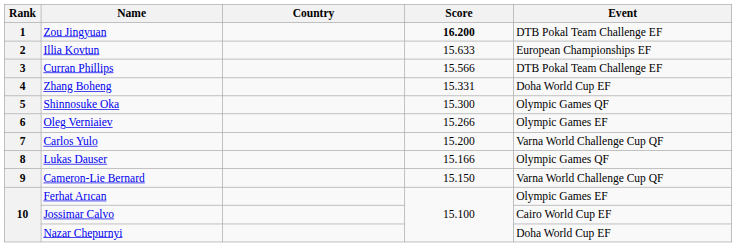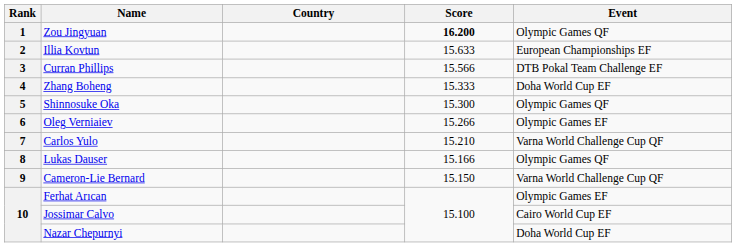Zou Jingyuan | Event: DTB Pokal Team Challenge EF -> Olympic Games QF
Zhang Boheng | Score: 15.331 -> 15.333
Carlos Yulo | Score: 15.200 -> 15.210
